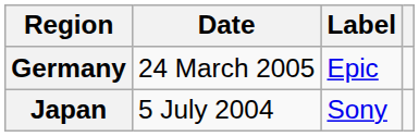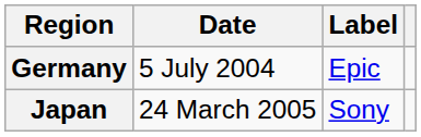Germany | Date: 24 March 2005 -> 5 July 2004
Japan | Date: 5 July 2004 -> 24 March 2005
